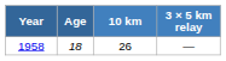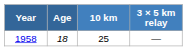1958 | 10 km: 26 -> 25
